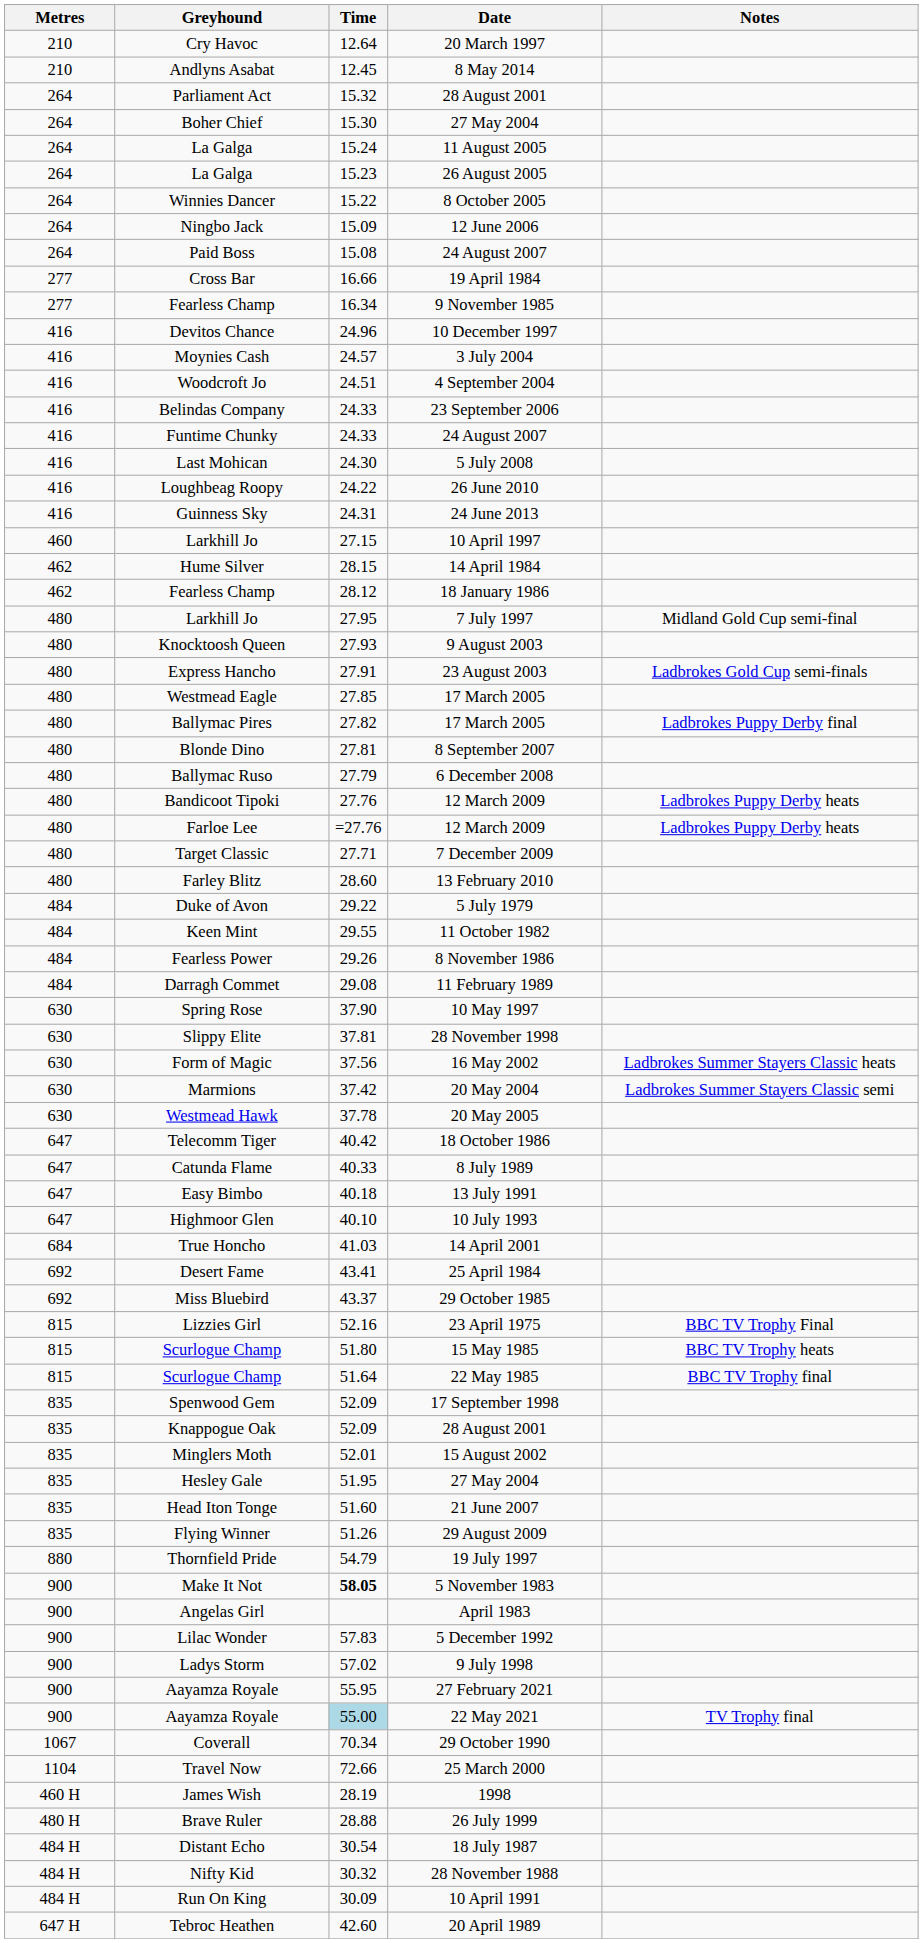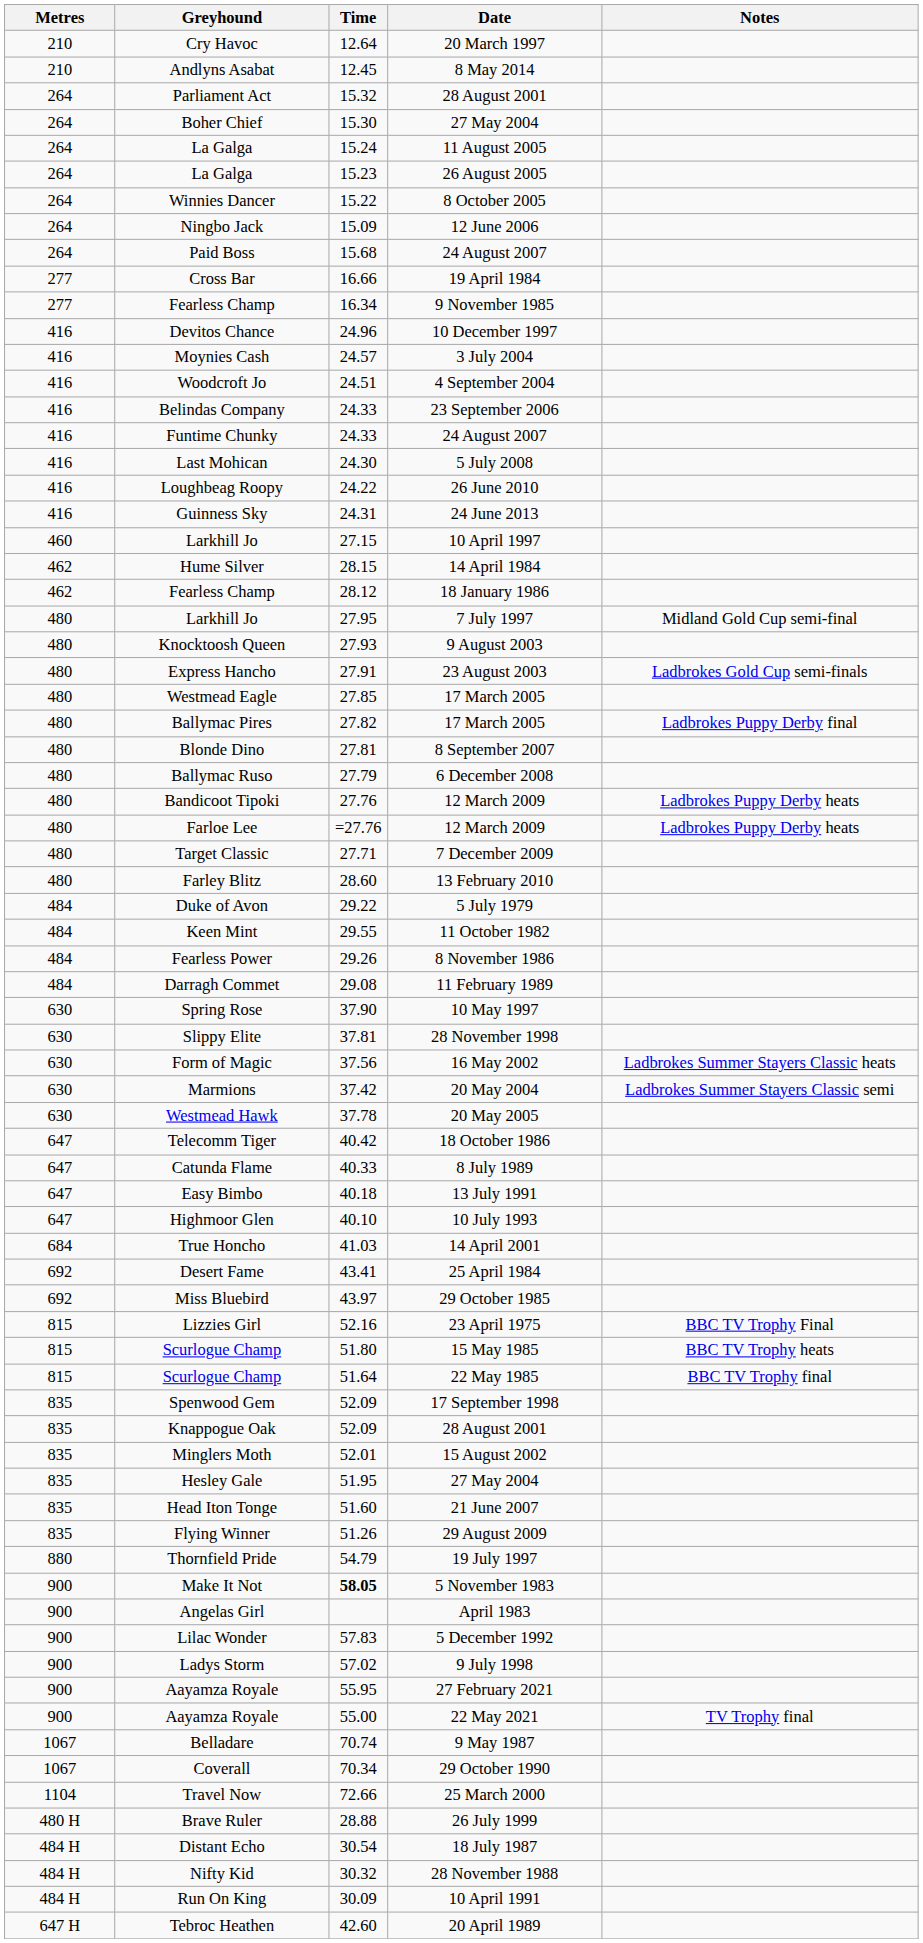Paid Boss | Time: 15.08 -> 15.68
Miss Bluebird | Time: 43.37 -> 43.97
Aayamza Royale / 22 May 2021 | Time: lightblue background -> no background
+ row: 1067 | Belladare | 70.74 | 9 May 1987
- row: 460 H | James Wish | 28.19 | 1998
